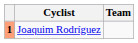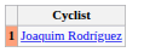- column: Team
